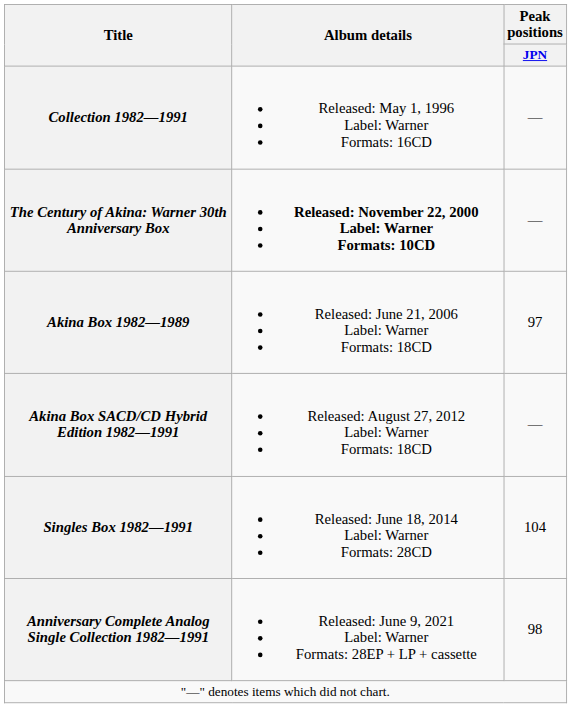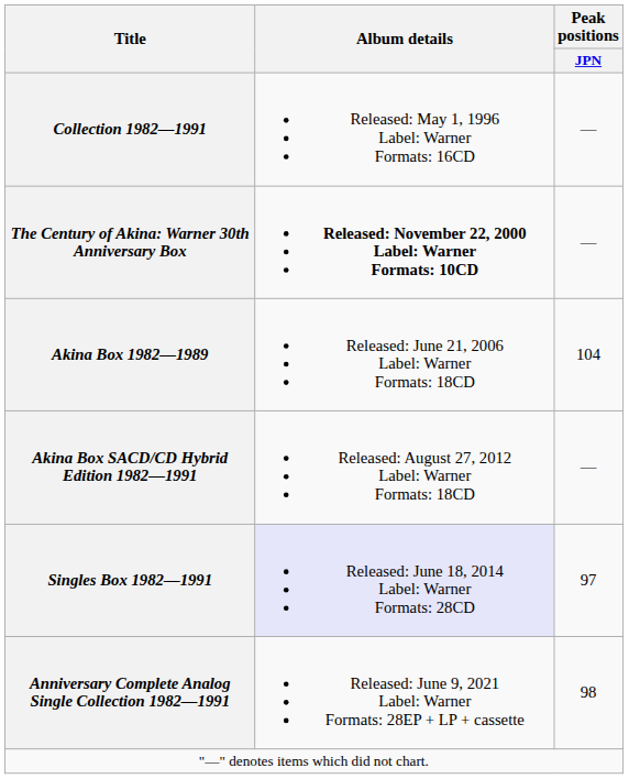Akina Box 1982—1989 | Peak positions / JPN: 97 -> 104
Singles Box 1982—1991 | Album details: no background -> lavender background
Singles Box 1982—1991 | Peak positions / JPN: 104 -> 97
